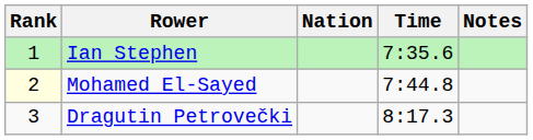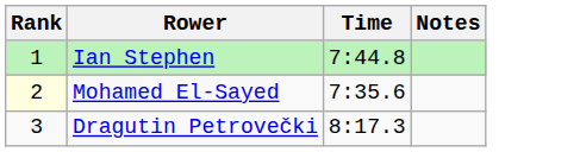- column: Nation
Ian Stephen | Time: 7:35.6 -> 7:44.8
Mohamed El-Sayed | Time: 7:44.8 -> 7:35.6
